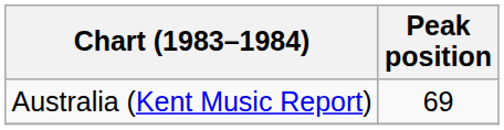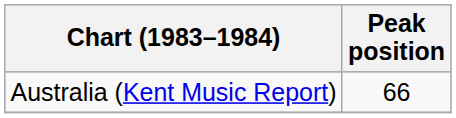Australia (Kent Music Report) | Peak position: 69 -> 66
